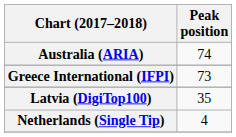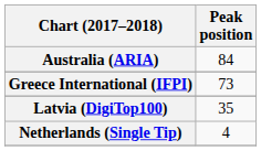Australia (ARIA) | Peak position: 74 -> 84
